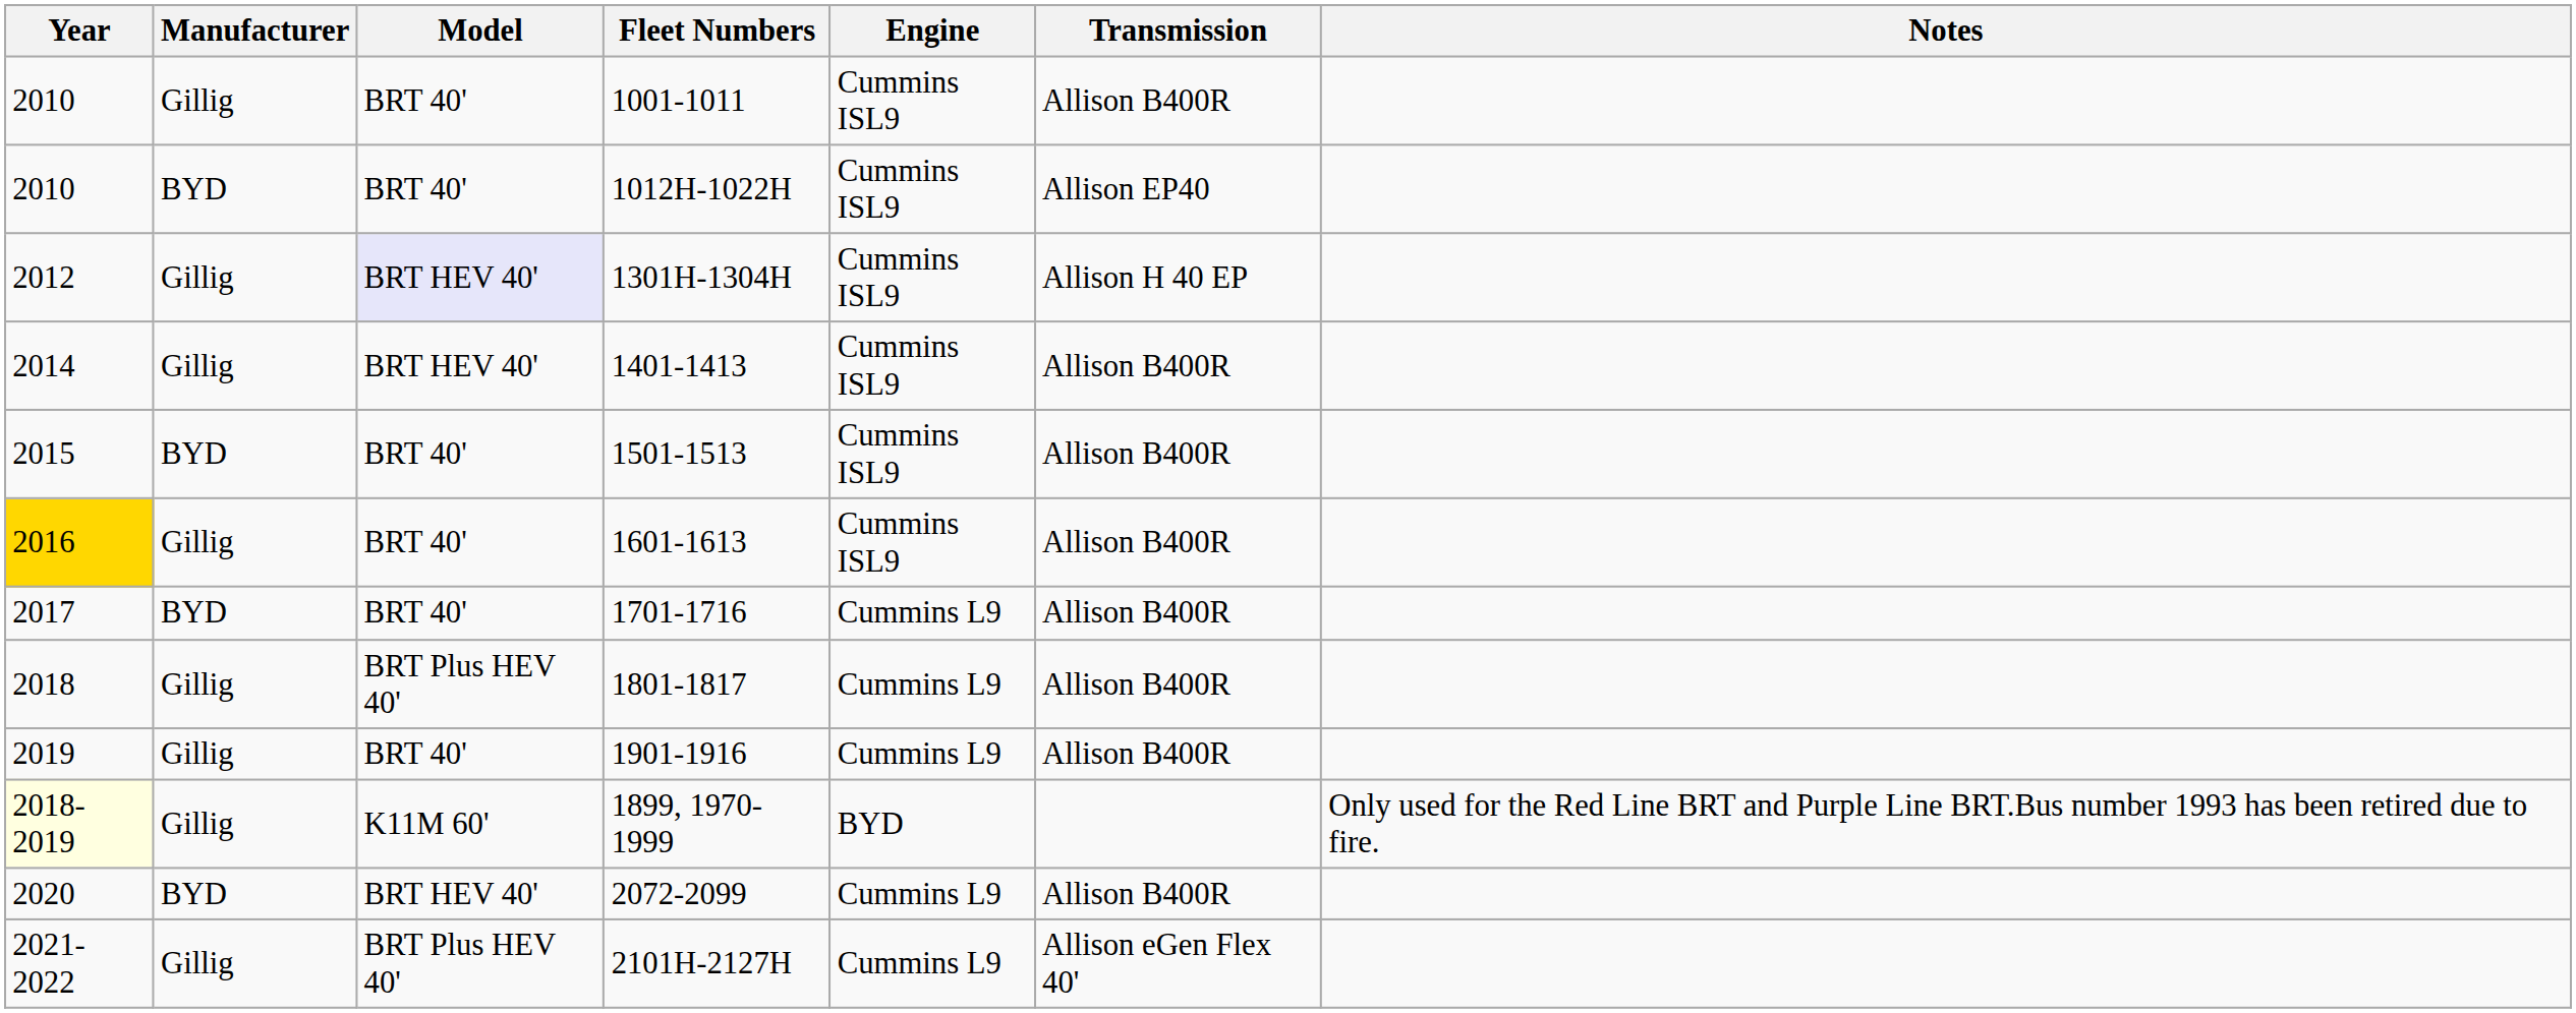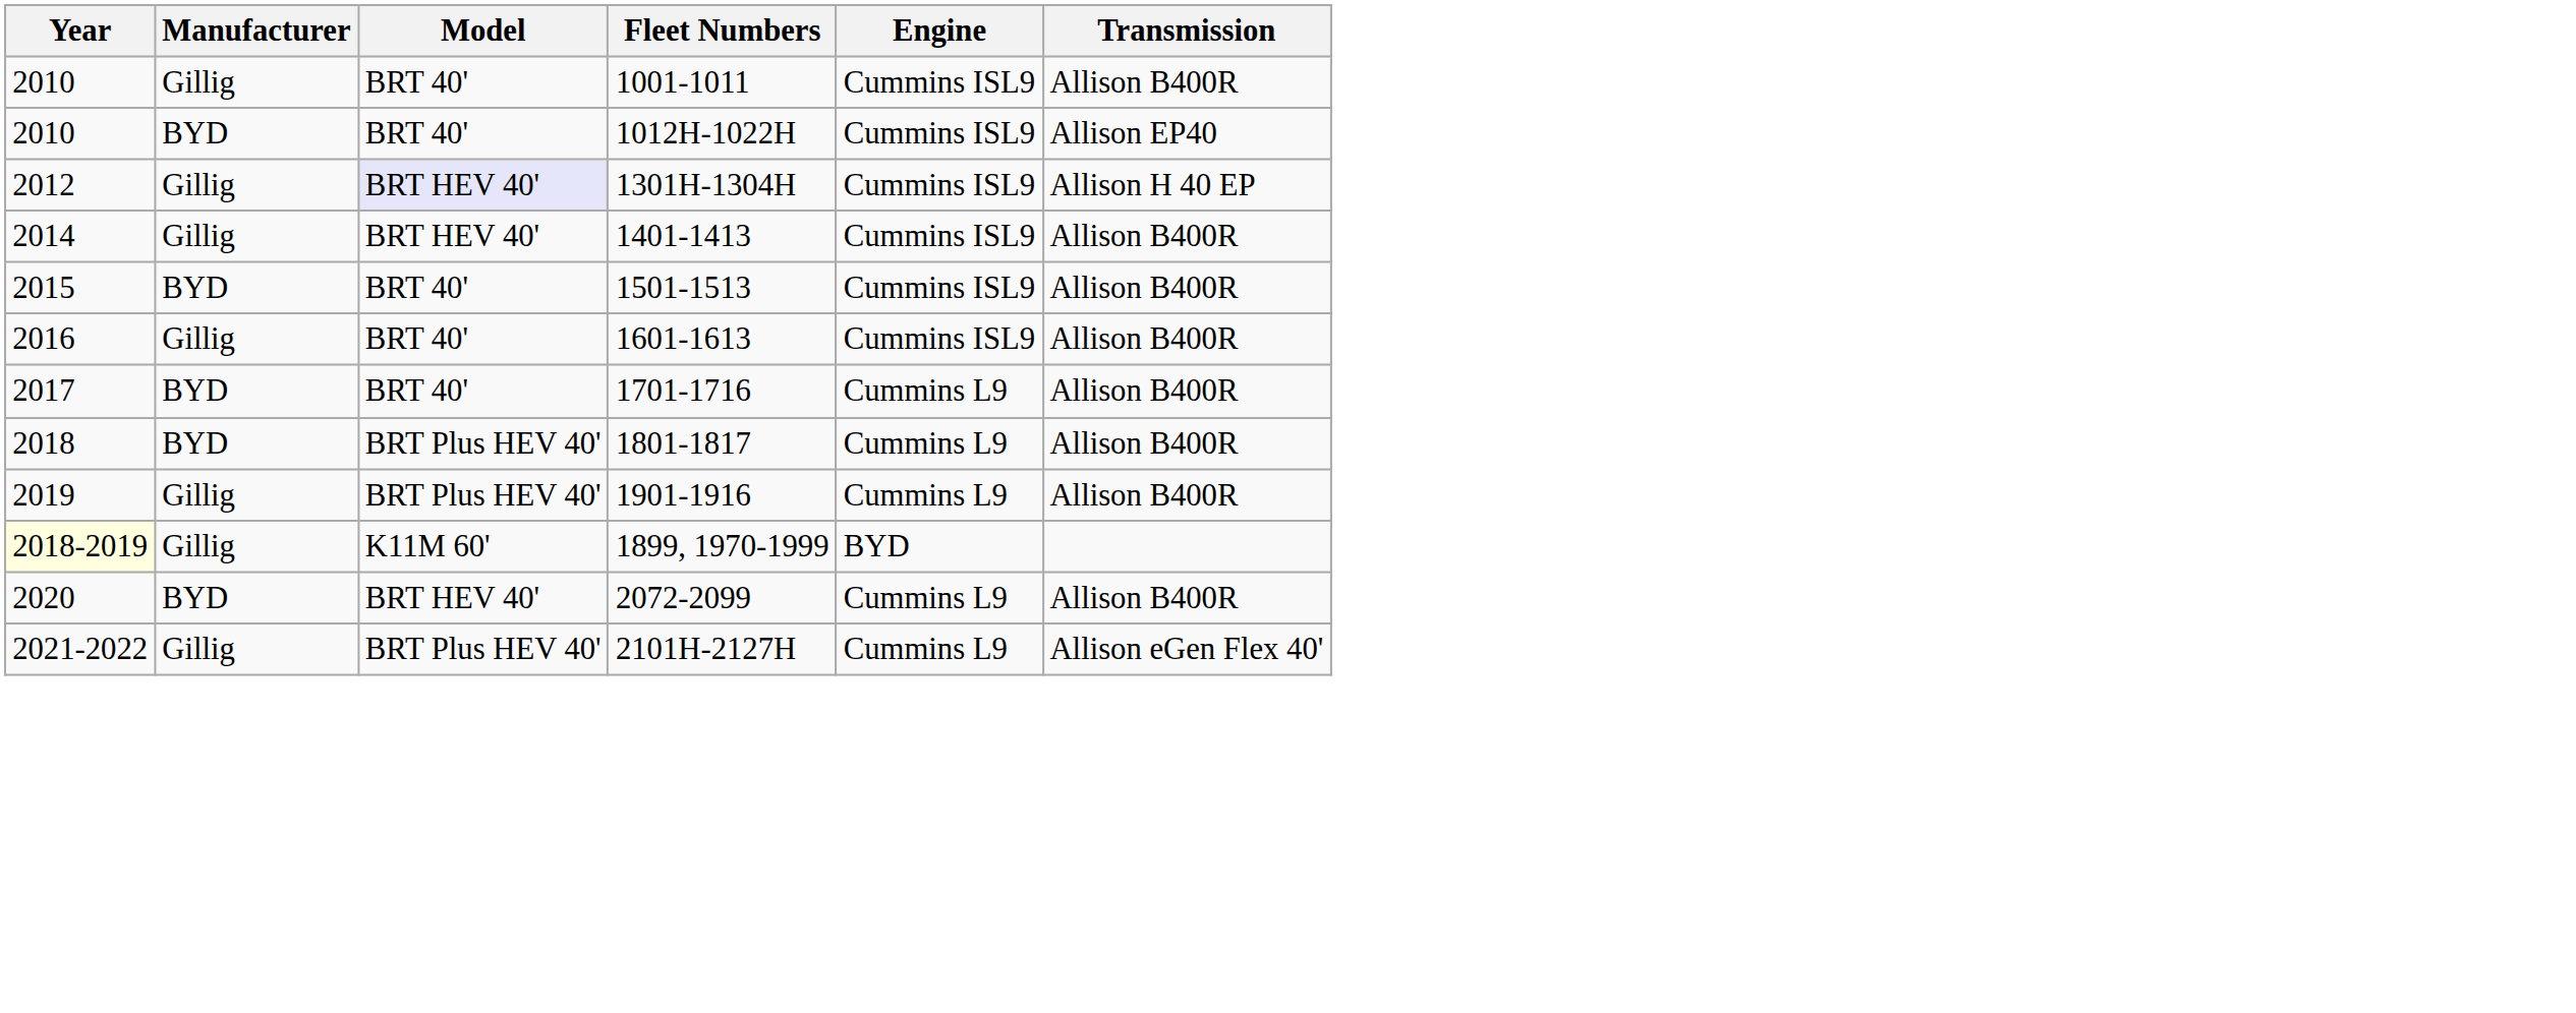- column: Notes | Only used for the Red Line BRT and Purple Line BRT.Bus number 1993 has been retired due to fire.
1601-1613 | Year: gold background -> no background
1801-1817 | Manufacturer: Gillig -> BYD
1901-1916 | Model: BRT 40' -> BRT Plus HEV 40'
